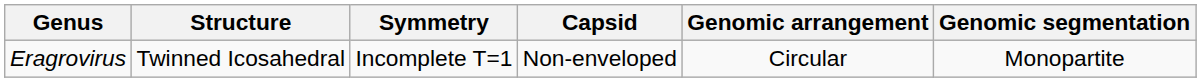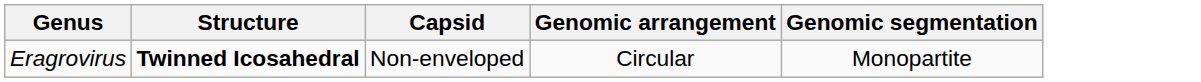- column: Symmetry | Incomplete T=1
Eragrovirus | Structure: normal -> bold
